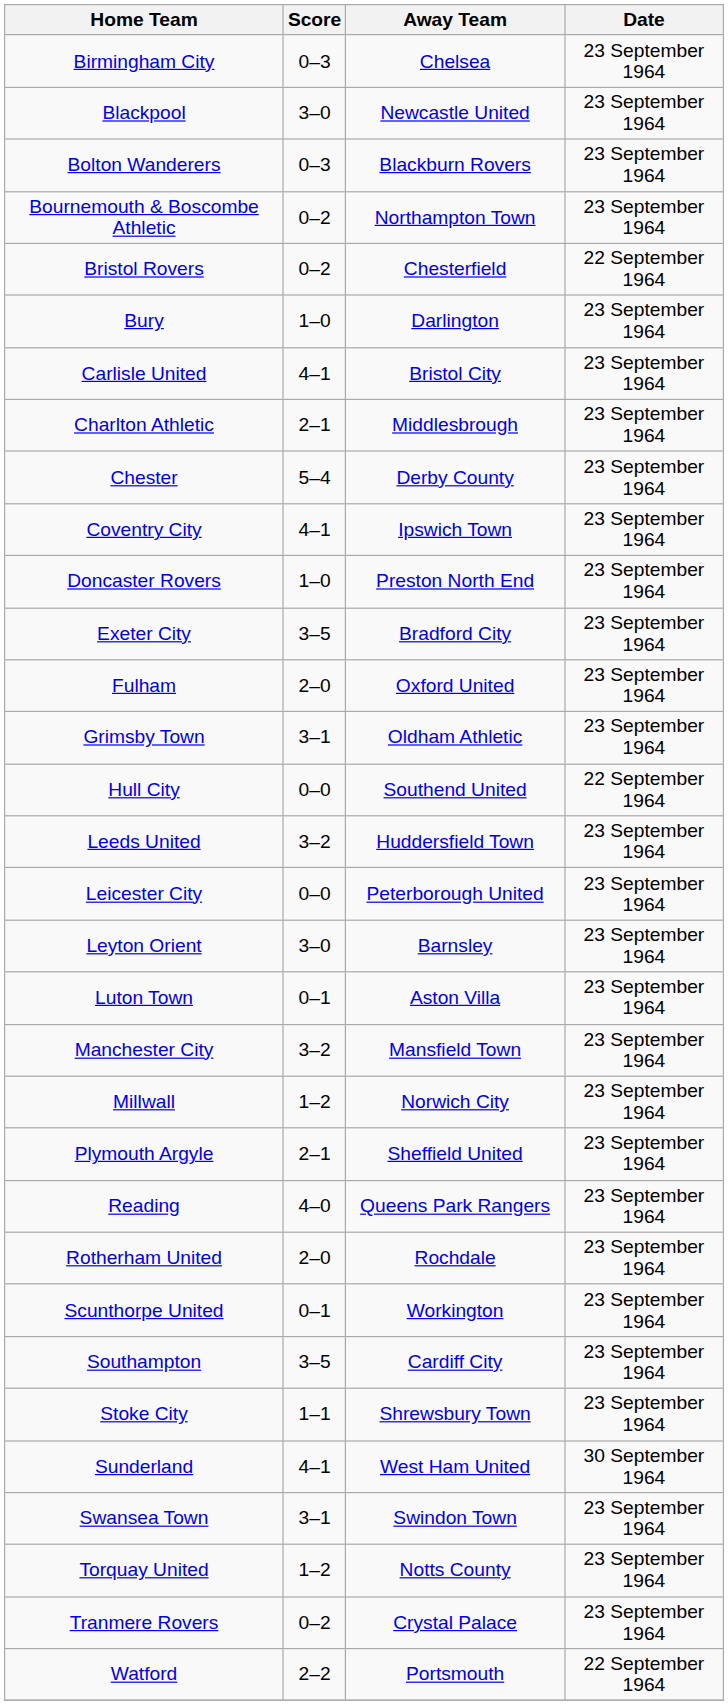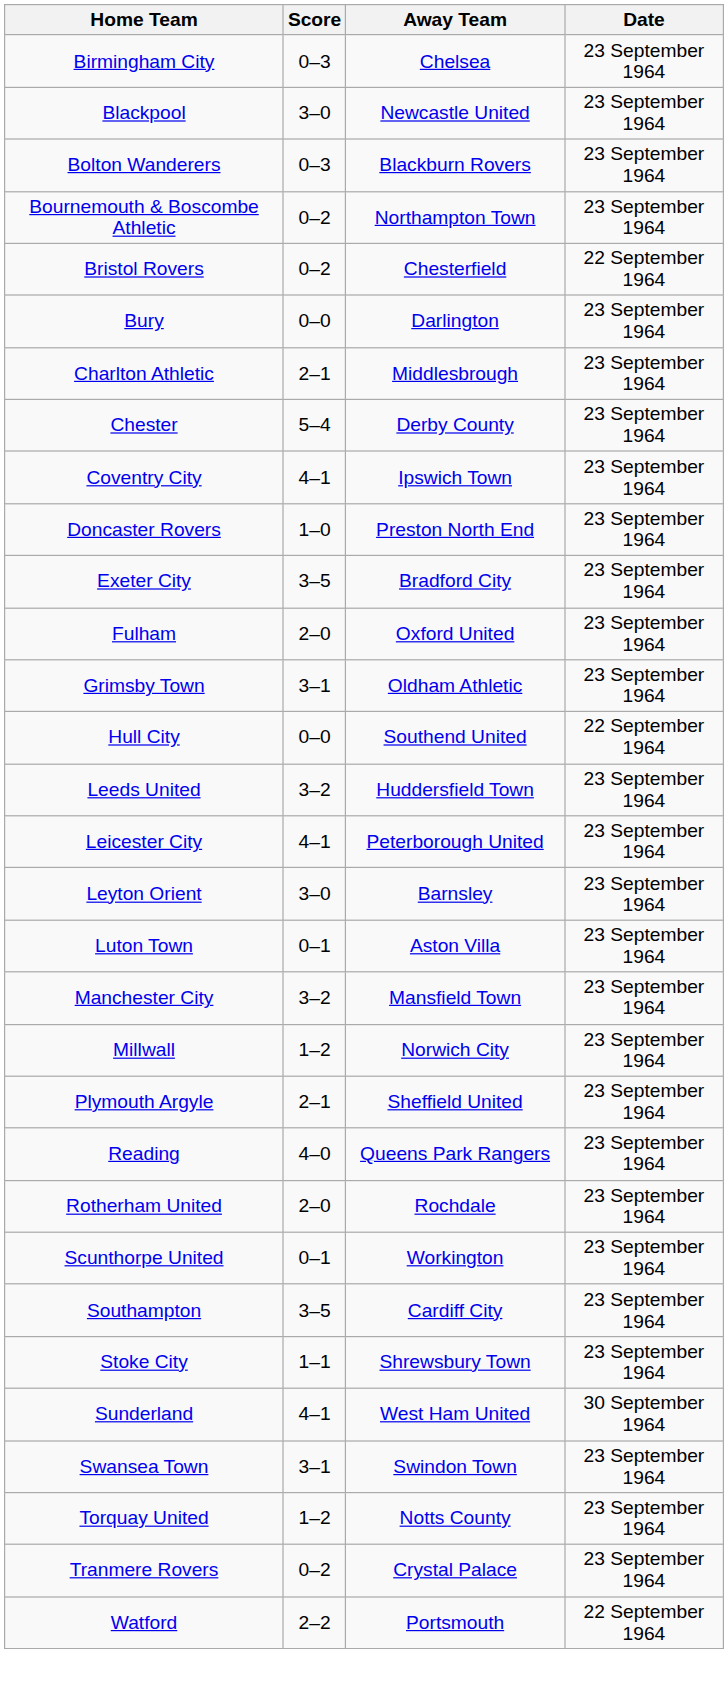Bury | Score: 1–0 -> 0–0
- row: Carlisle United | 4–1 | Bristol City | 23 September 1964
Leicester City | Score: 0–0 -> 4–1
